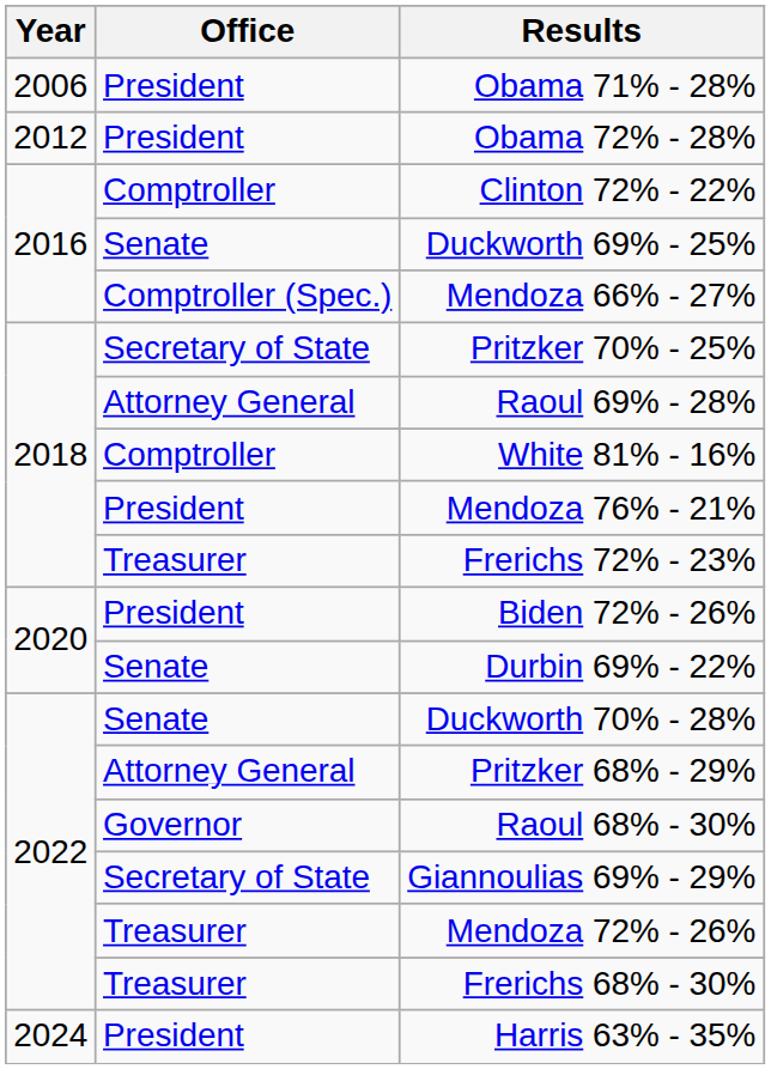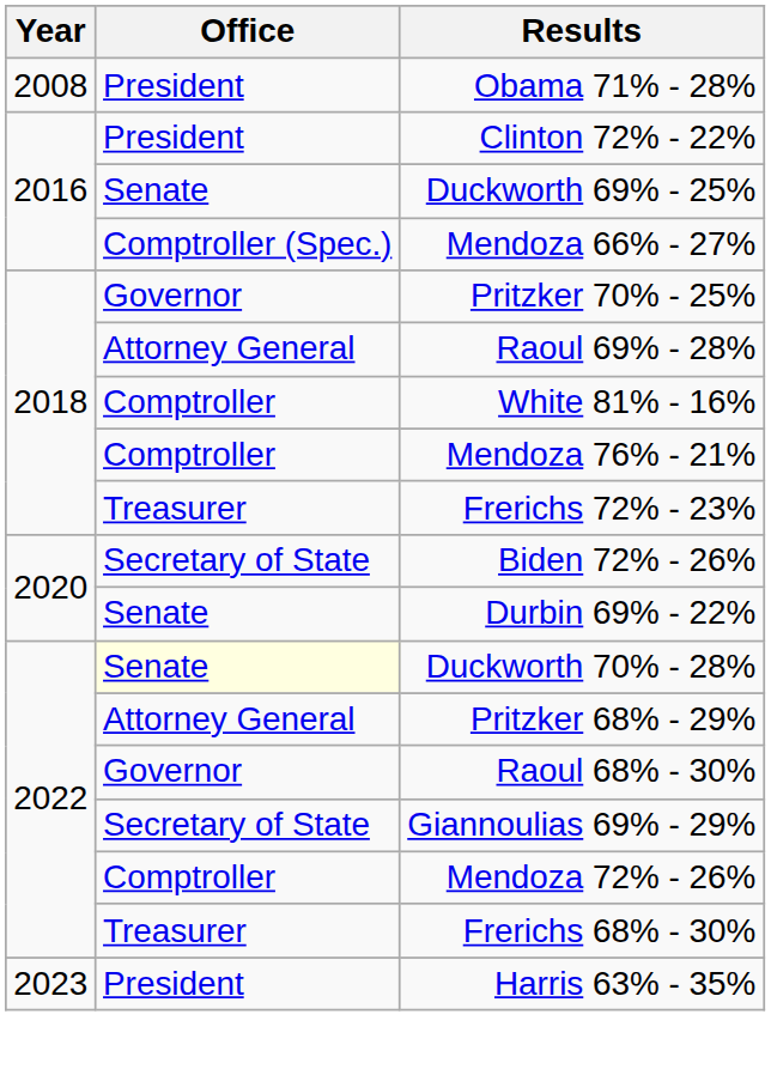Obama 71% - 28% | Year: 2006 -> 2008
- row: 2012 | President | Obama 72% - 28%
Clinton 72% - 22% | Office: Comptroller -> President
Pritzker 70% - 25% | Office: Secretary of State -> Governor
Mendoza 76% - 21% | Office: President -> Comptroller
Biden 72% - 26% | Office: President -> Secretary of State
Duckworth 70% - 28% | Office: no background -> lightyellow background
Mendoza 72% - 26% | Office: Treasurer -> Comptroller
Harris 63% - 35% | Year: 2024 -> 2023
